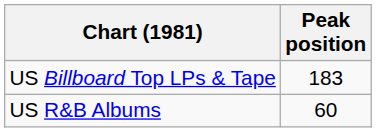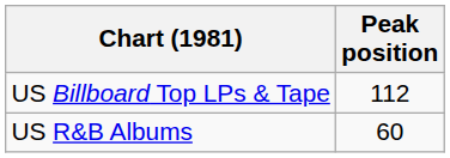US Billboard Top LPs & Tape | Peak position: 183 -> 112
